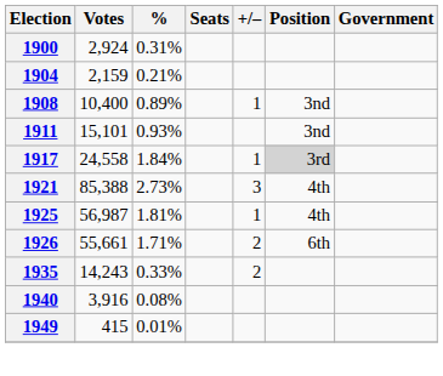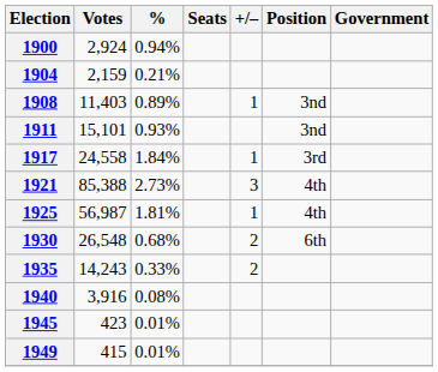1900 | %: 0.31% -> 0.94%
1908 | Votes: 10,400 -> 11,403
1917 | Position: lightgrey background -> no background
- row: 1926 | 55,661 | 1.71% | 2 | 6th
+ row: 1930 | 26,548 | 0.68% | 2 | 6th
+ row: 1945 | 423 | 0.01%
